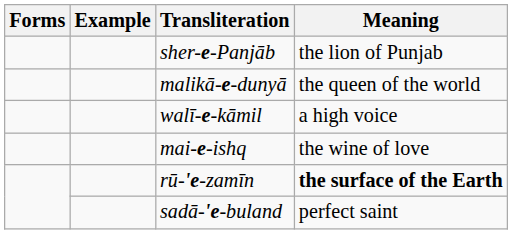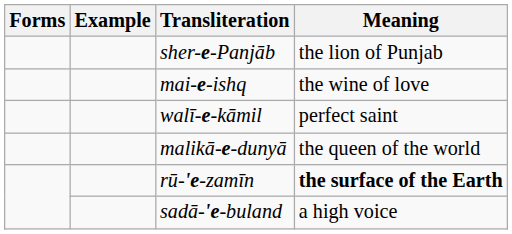rows swapped: malikā-e-dunyā <-> mai-e-ishq
walī-e-kāmil | Meaning: a high voice -> perfect saint
sadā-'e-buland | Meaning: perfect saint -> a high voice
